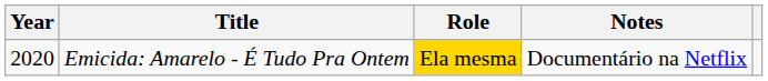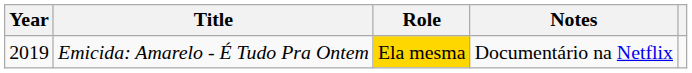Emicida: Amarelo - É Tudo Pra Ontem | Year: 2020 -> 2019
